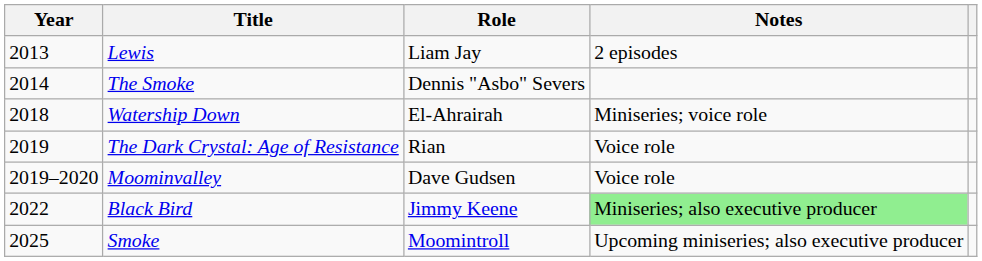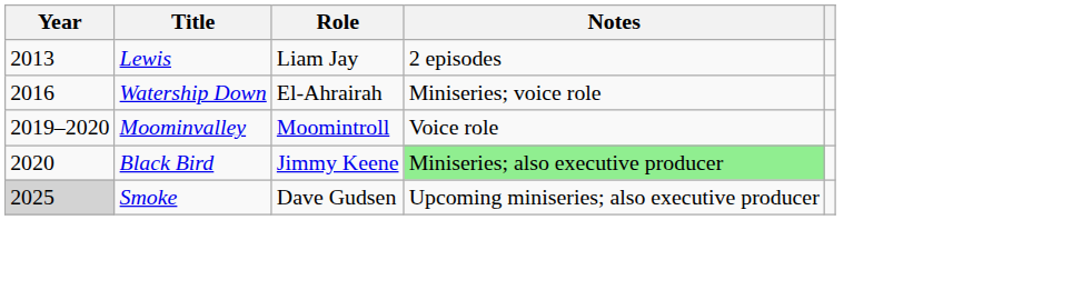- row: 2014 | The Smoke | Dennis "Asbo" Severs
Watership Down | Year: 2018 -> 2016
- row: 2019 | The Dark Crystal: Age of Resistance | Rian | Voice role
Moominvalley | Role: Dave Gudsen -> Moomintroll
Black Bird | Year: 2022 -> 2020
Smoke | Year: no background -> lightgrey background
Smoke | Role: Moomintroll -> Dave Gudsen
